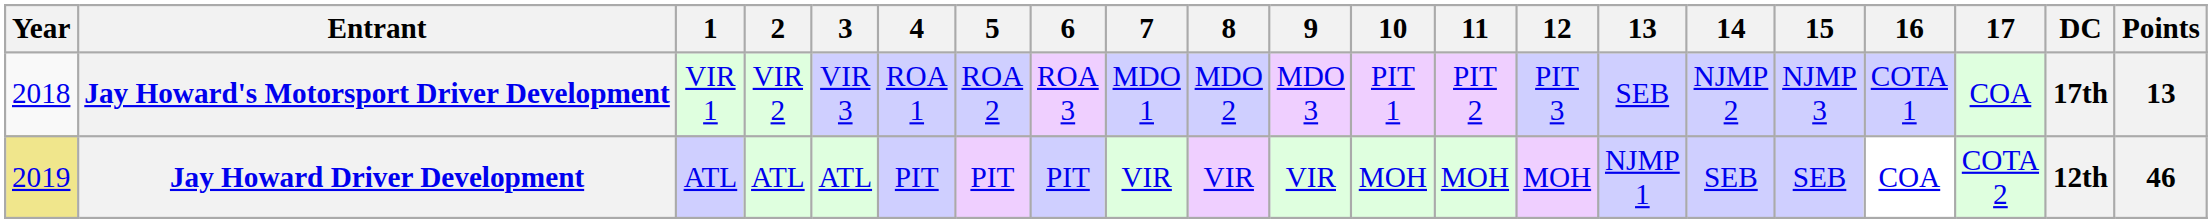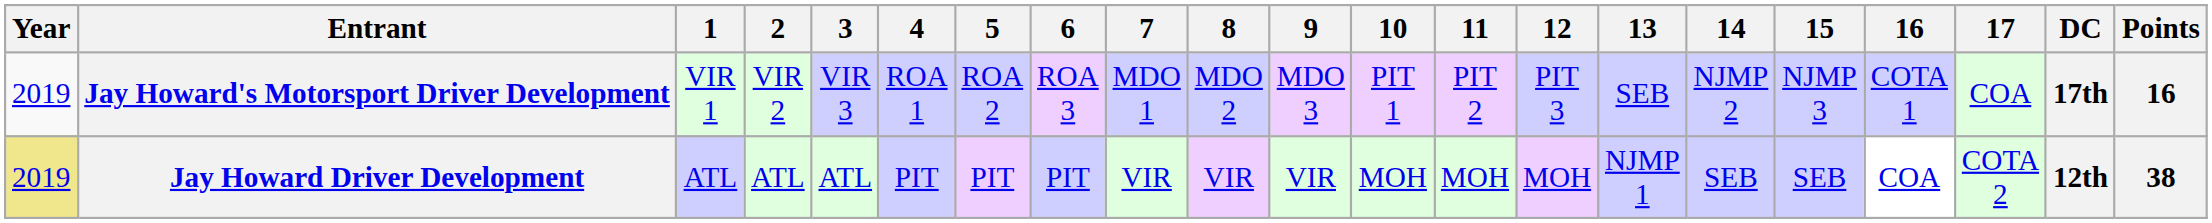Jay Howard's Motorsport Driver Development | Year: 2018 -> 2019
Jay Howard's Motorsport Driver Development | Points: 13 -> 16
Jay Howard Driver Development | Points: 46 -> 38
